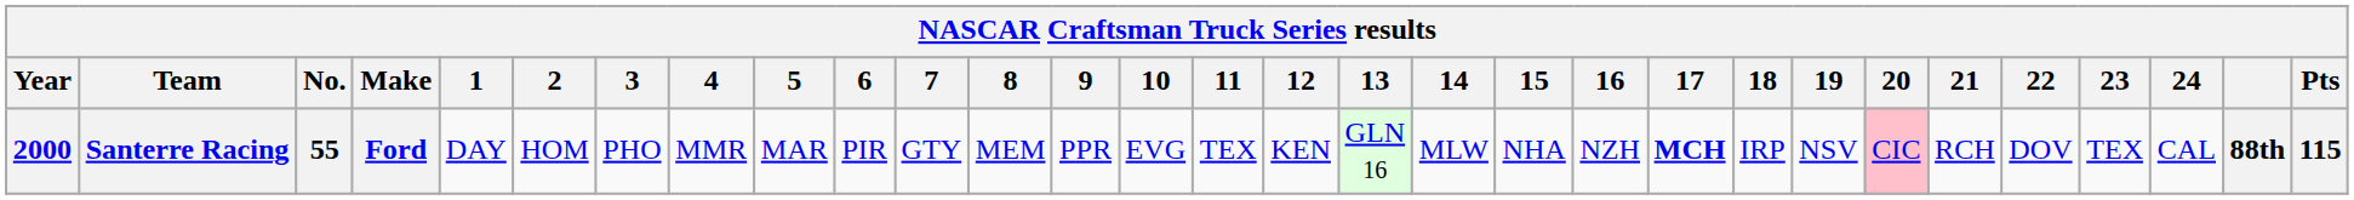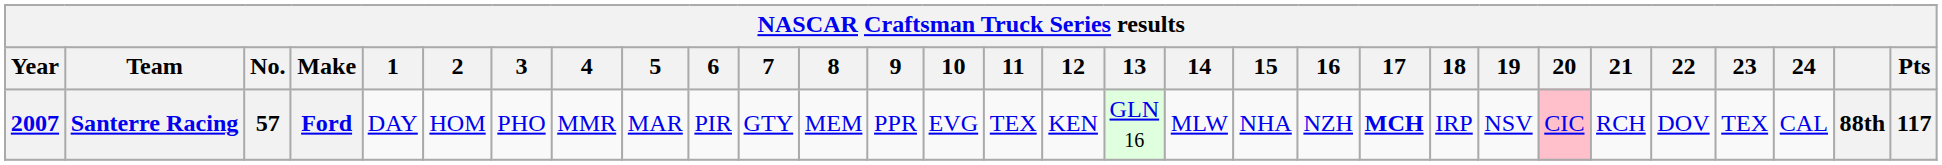Santerre Racing | Year: 2000 -> 2007
Santerre Racing | No.: 55 -> 57
Santerre Racing | Pts: 115 -> 117
